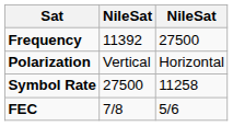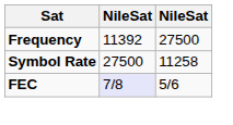- row: Polarization | Vertical | Horizontal
FEC | column 2: no background -> lavender background
